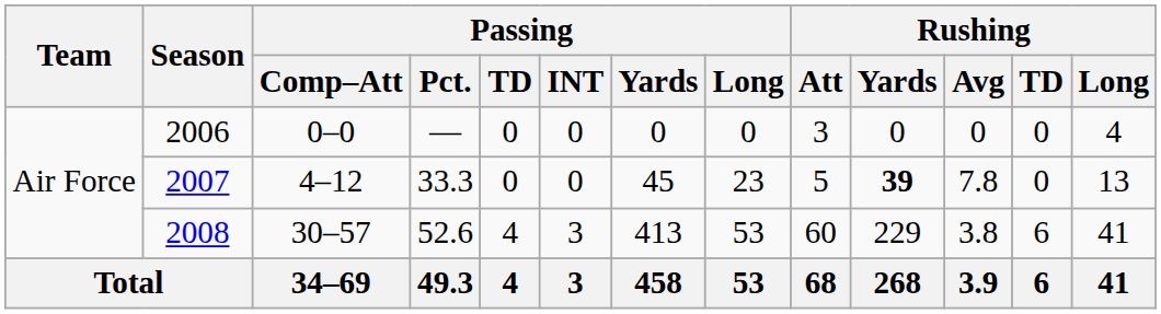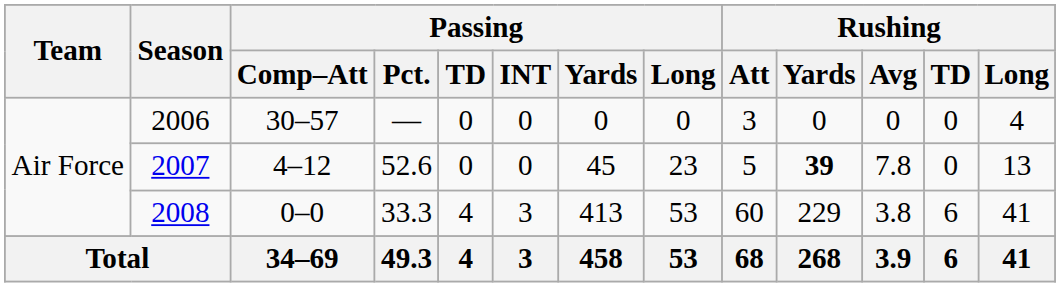2006 | Passing / Comp–Att: 0–0 -> 30–57
2007 | Passing / Pct.: 33.3 -> 52.6
2008 | Passing / Comp–Att: 30–57 -> 0–0
2008 | Passing / Pct.: 52.6 -> 33.3
